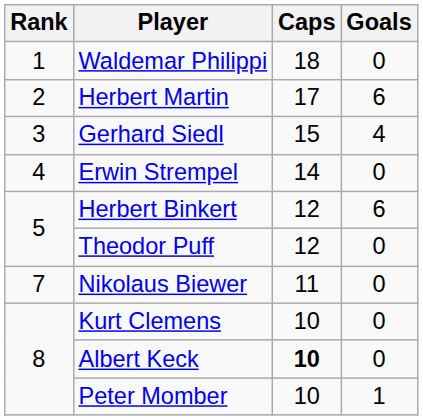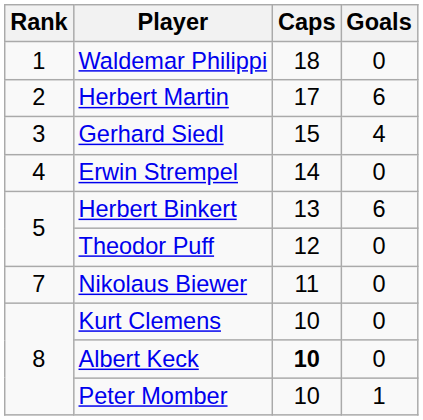Herbert Binkert | Caps: 12 -> 13
